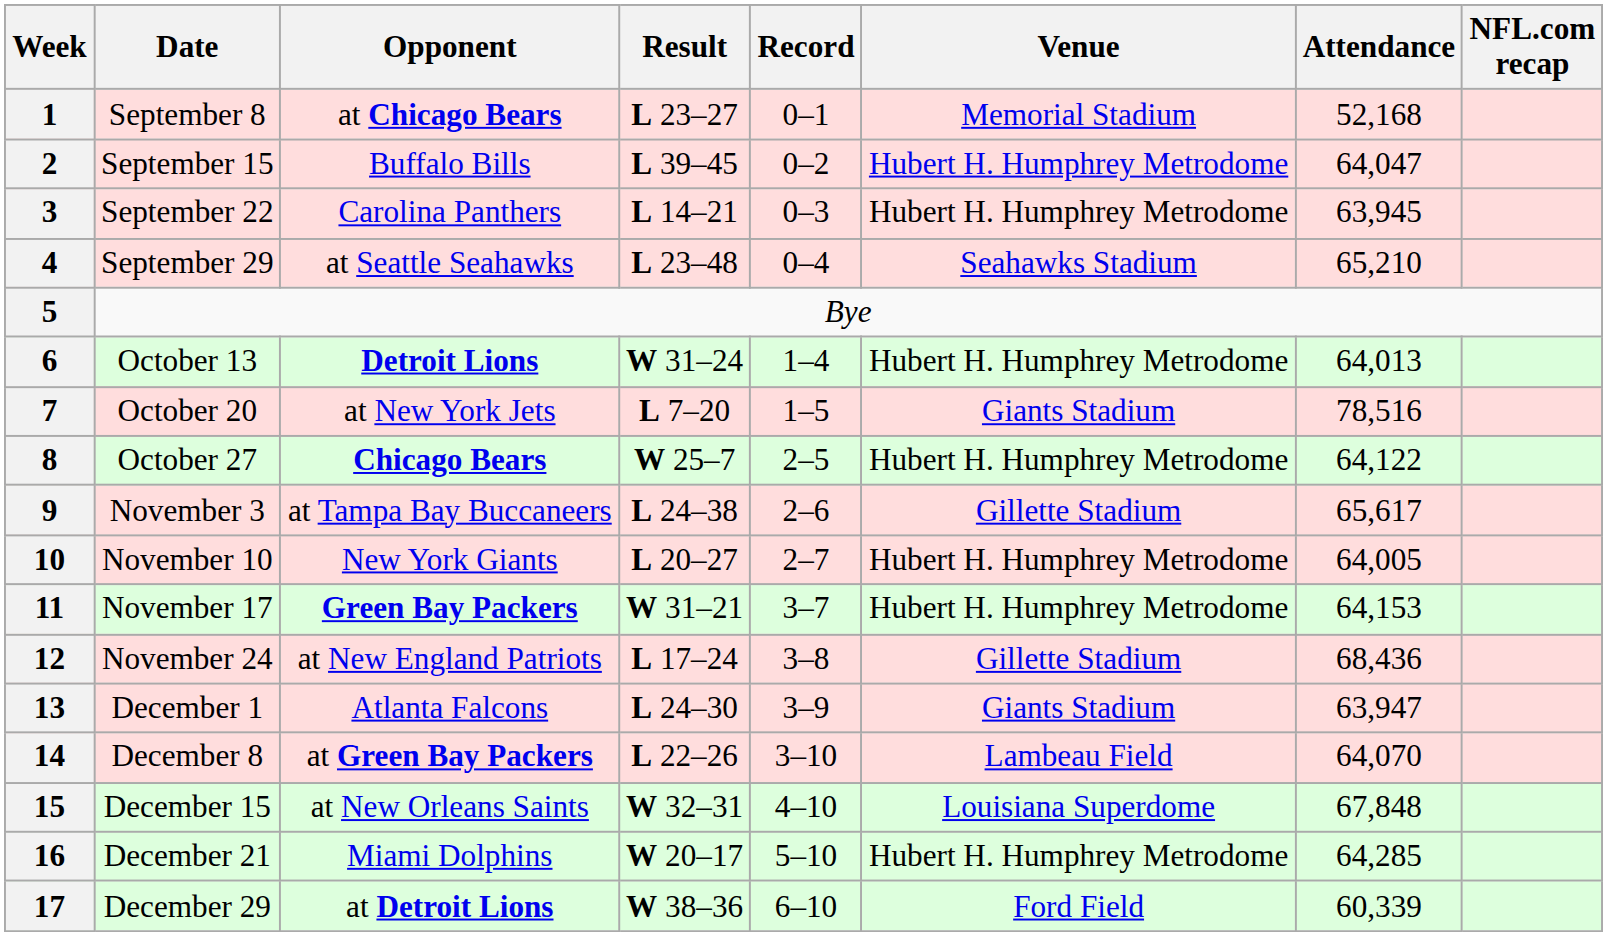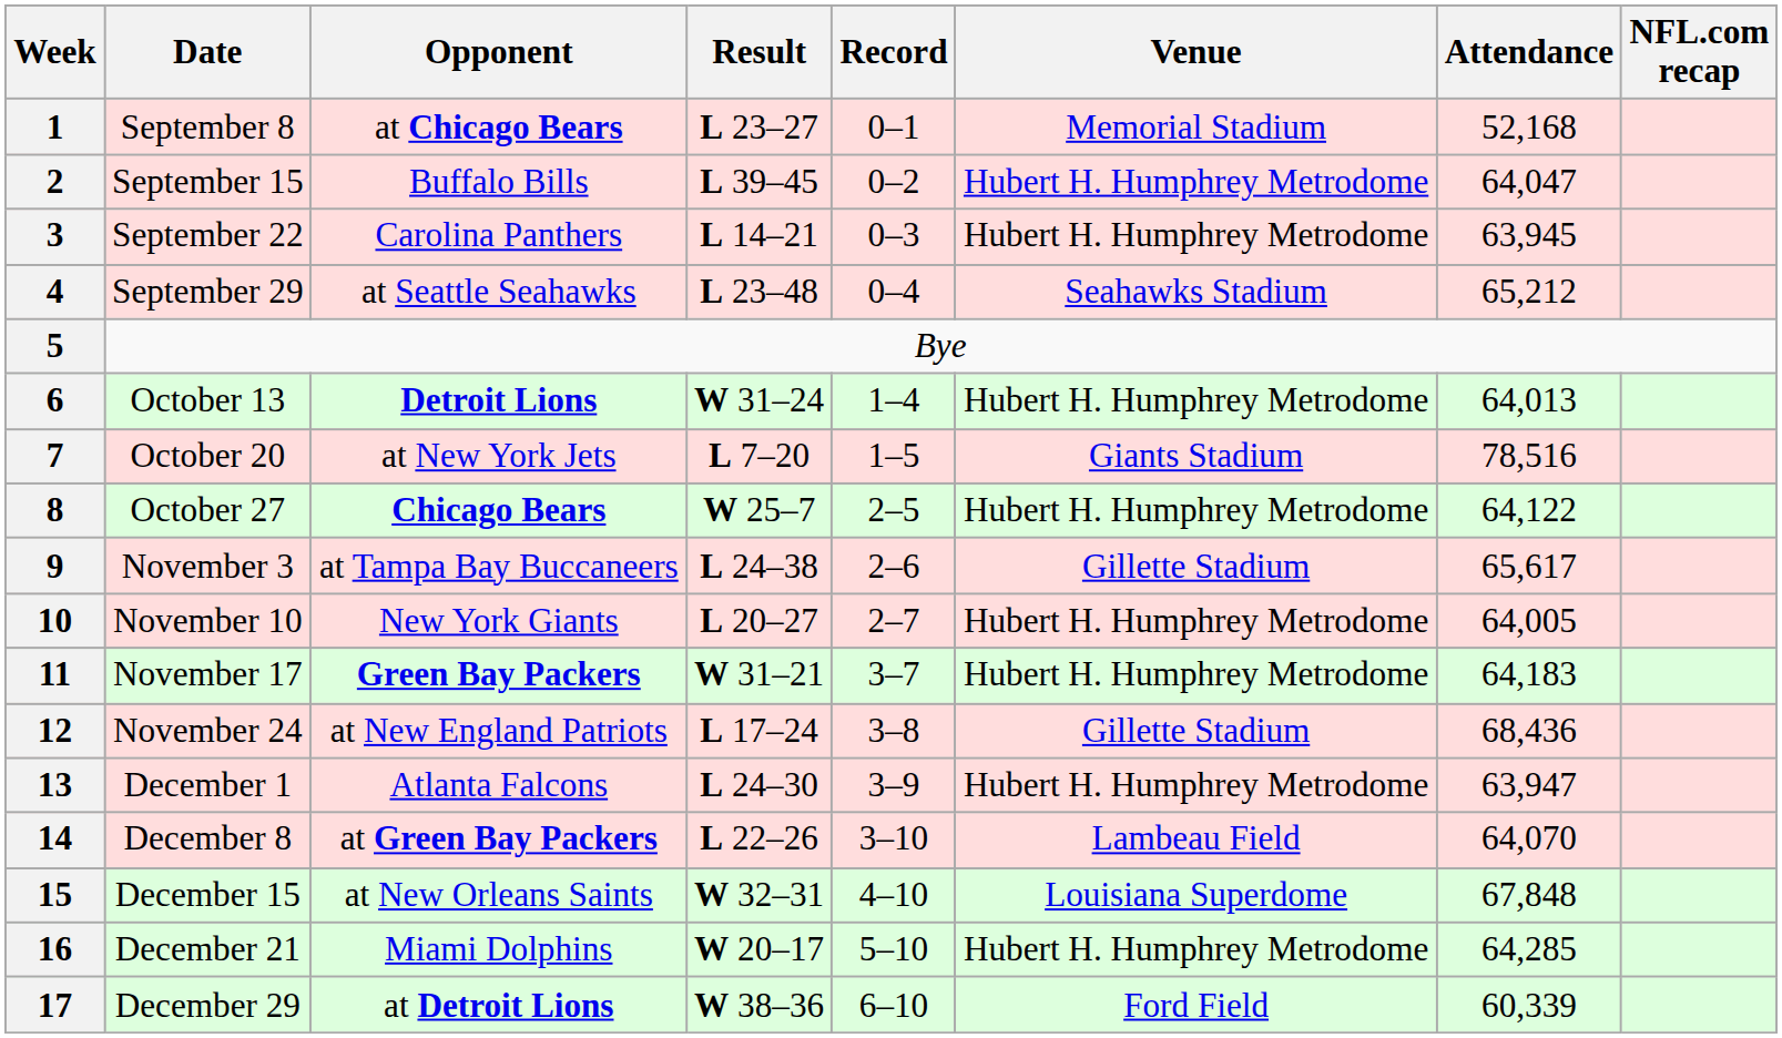4 | Attendance: 65,210 -> 65,212
11 | Attendance: 64,153 -> 64,183
13 | Venue: Giants Stadium -> Hubert H. Humphrey Metrodome
